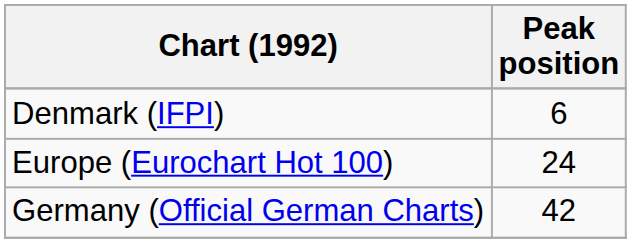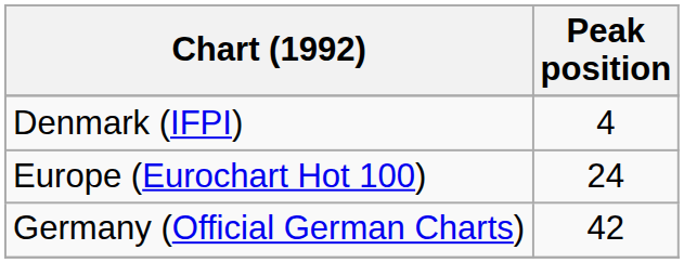Denmark (IFPI) | Peak position: 6 -> 4
